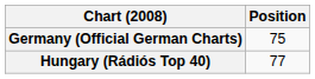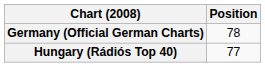Germany (Official German Charts) | Position: 75 -> 78
